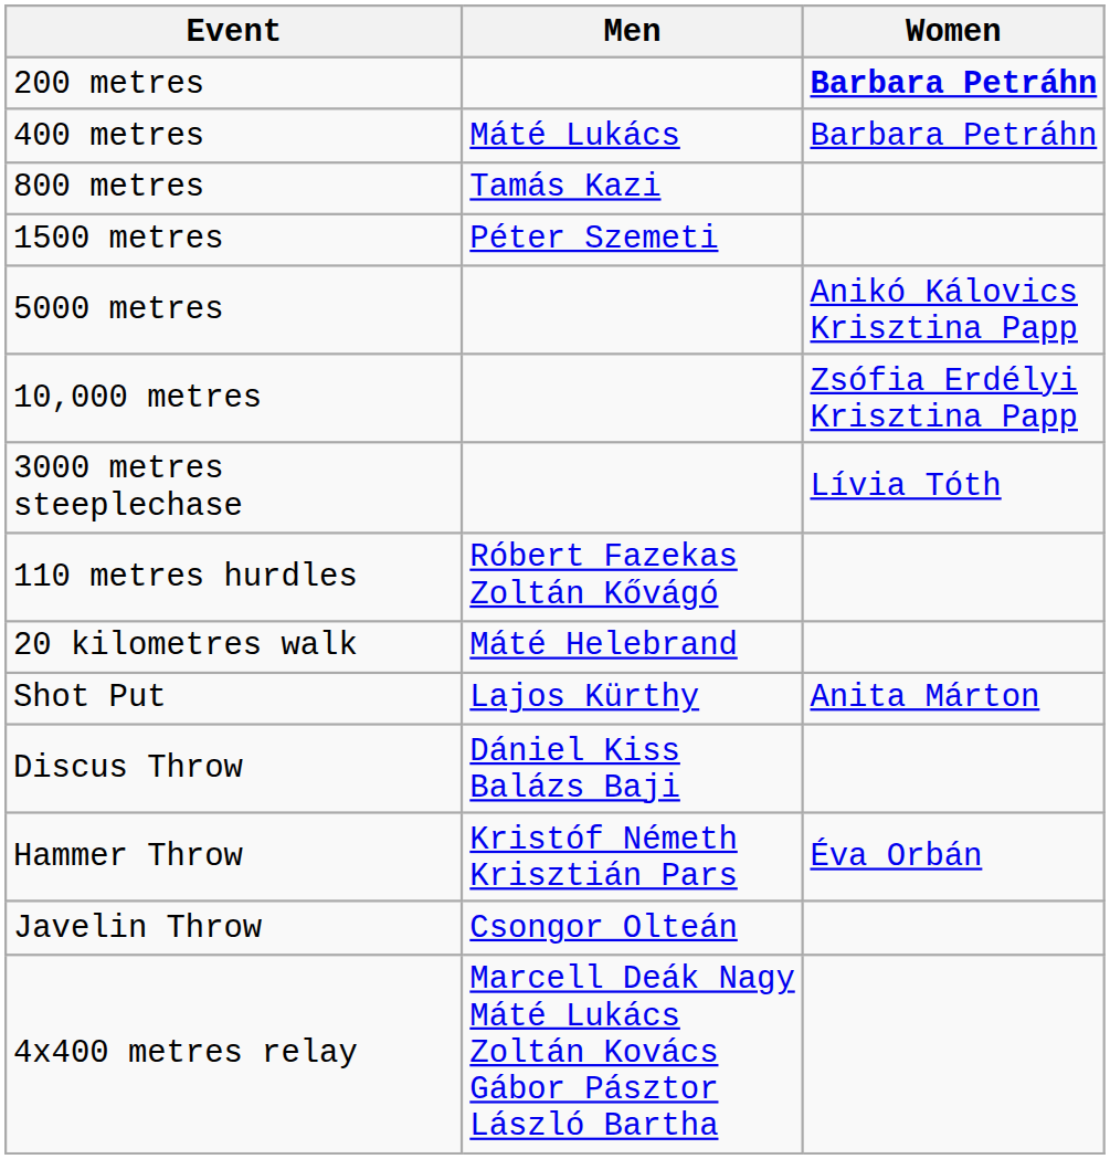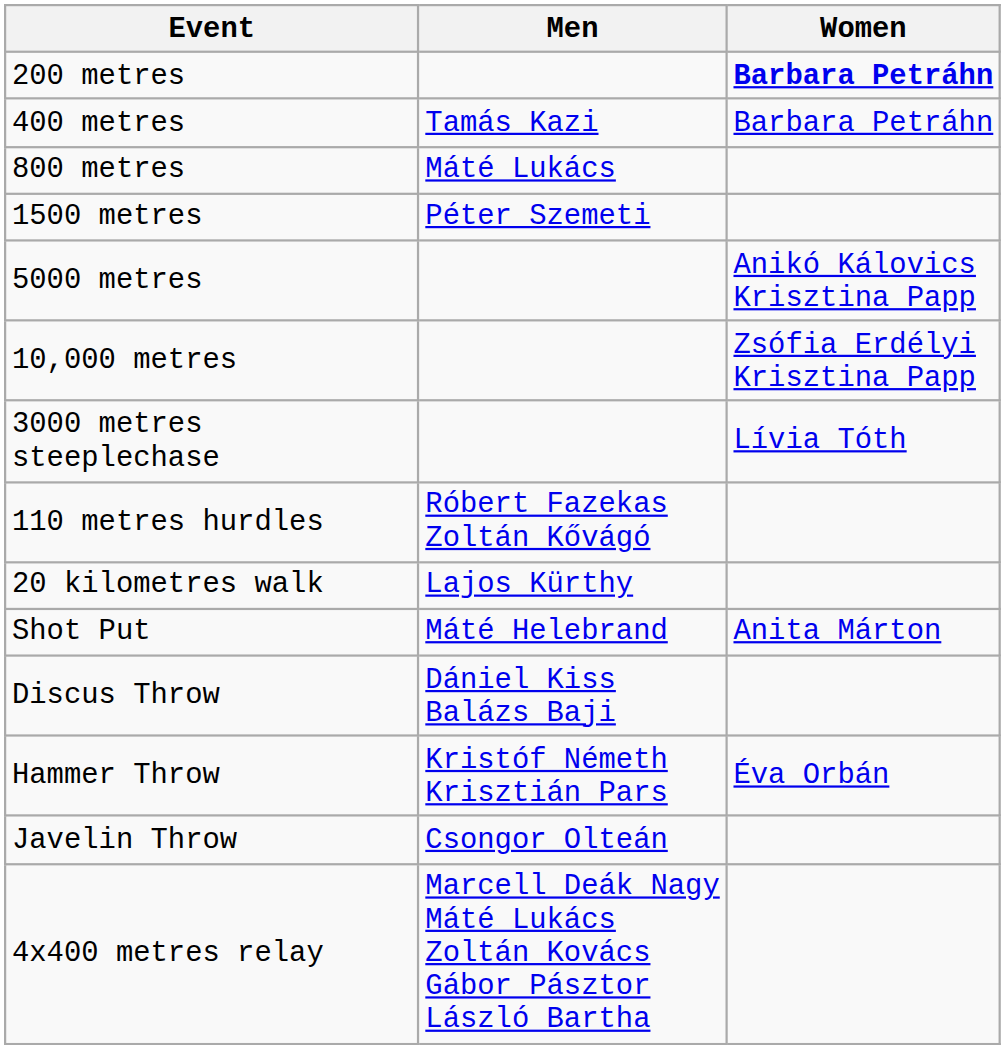400 metres | Men: Máté Lukács -> Tamás Kazi
800 metres | Men: Tamás Kazi -> Máté Lukács
20 kilometres walk | Men: Máté Helebrand -> Lajos Kürthy
Shot Put | Men: Lajos Kürthy -> Máté Helebrand
